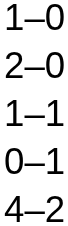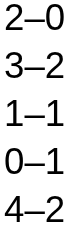- row: 1–0
+ row: 3–2
